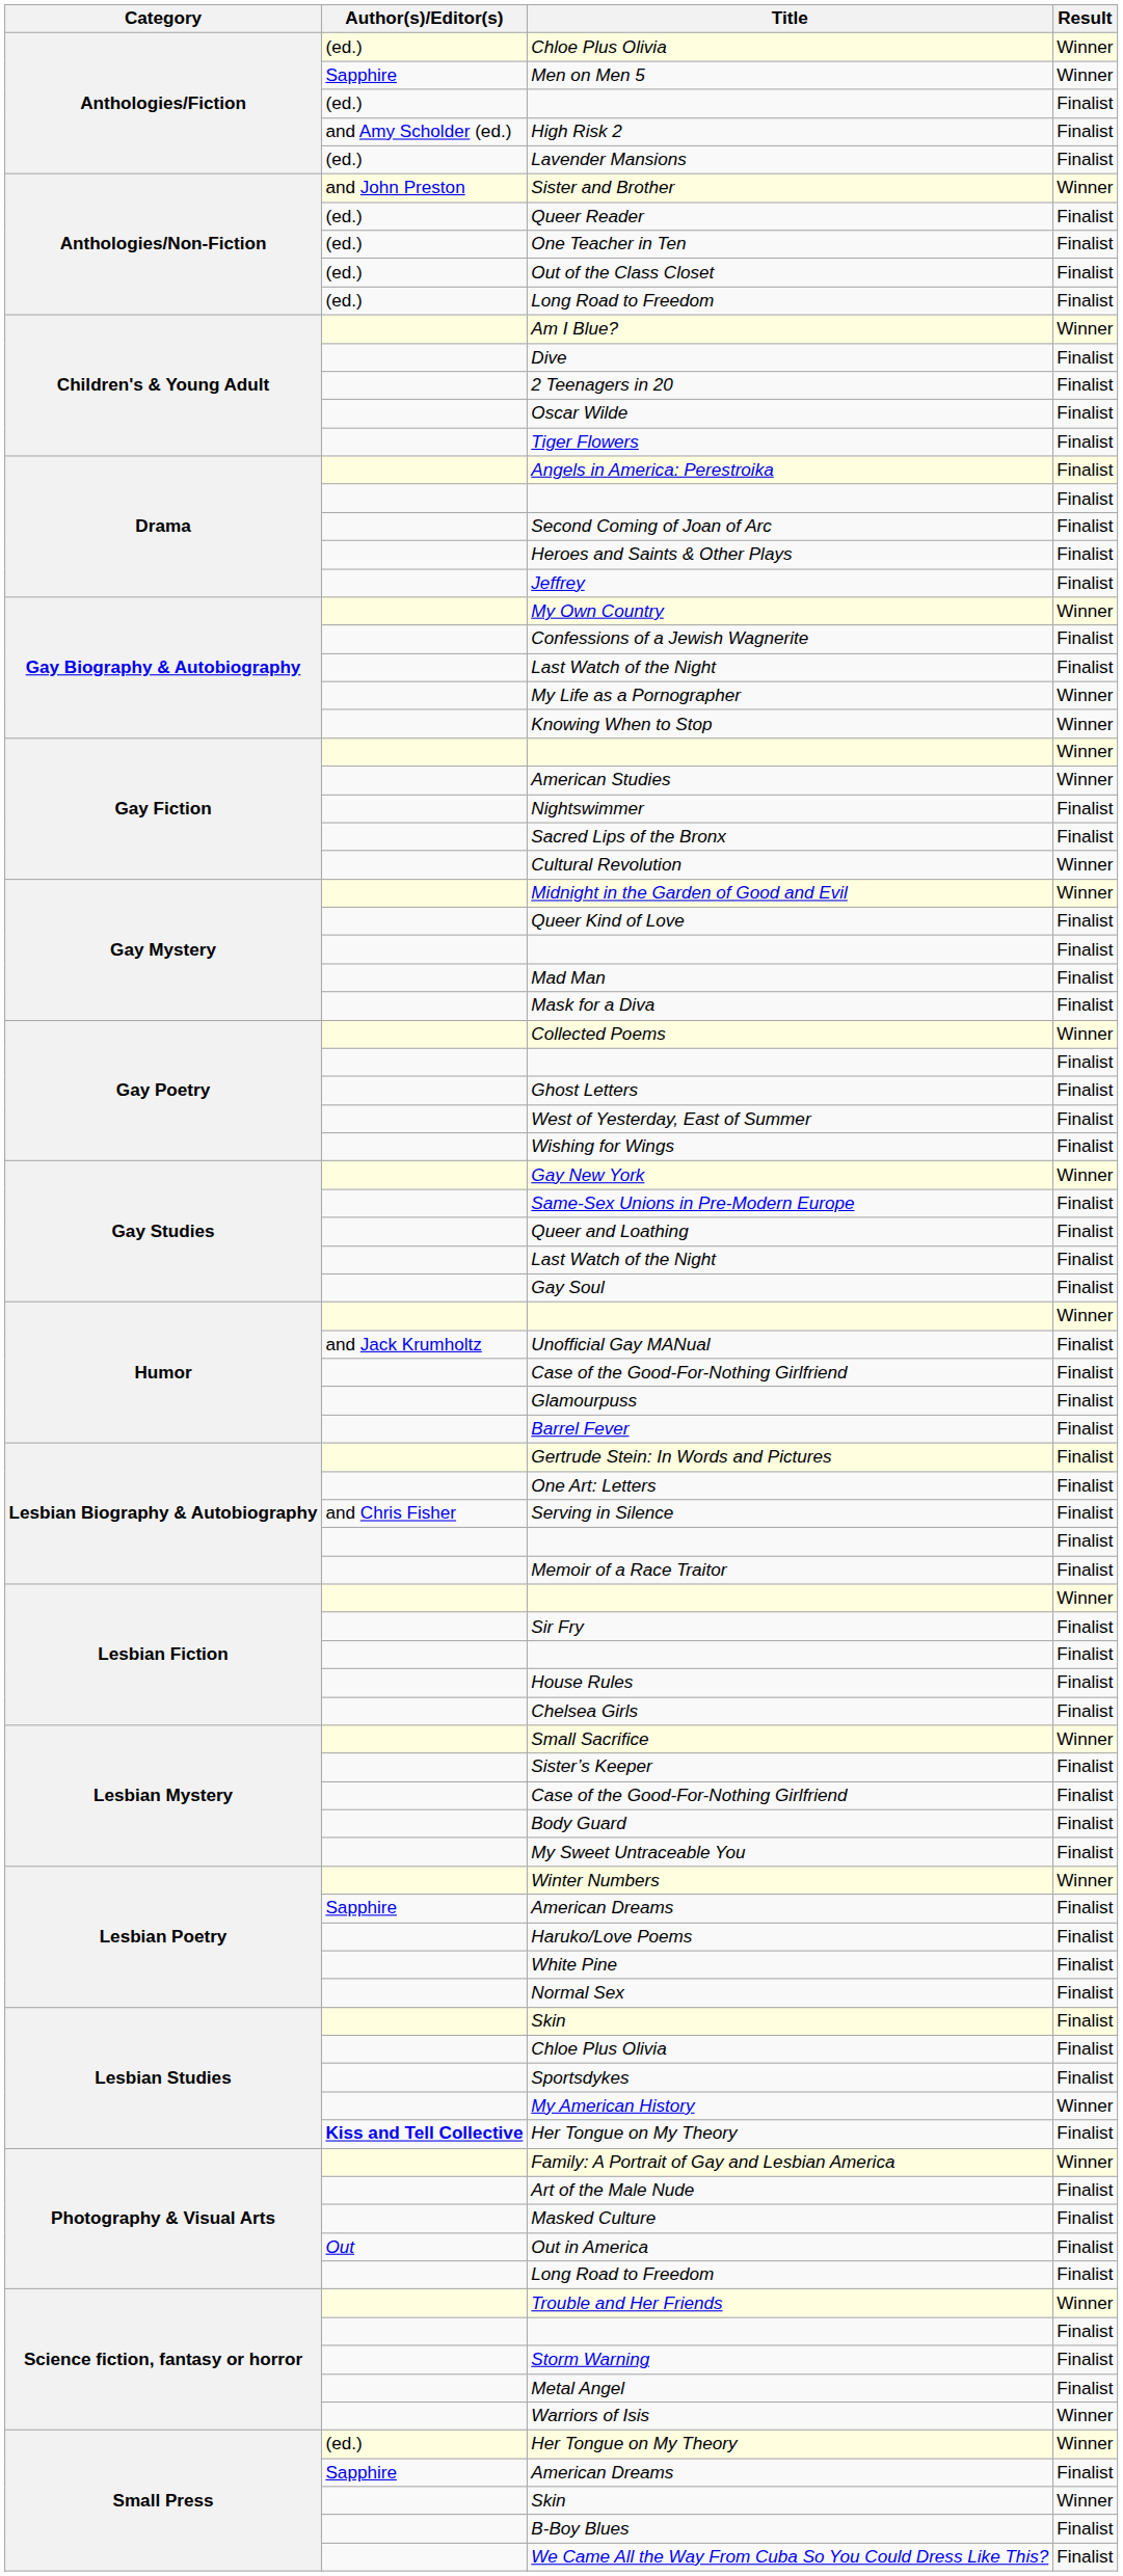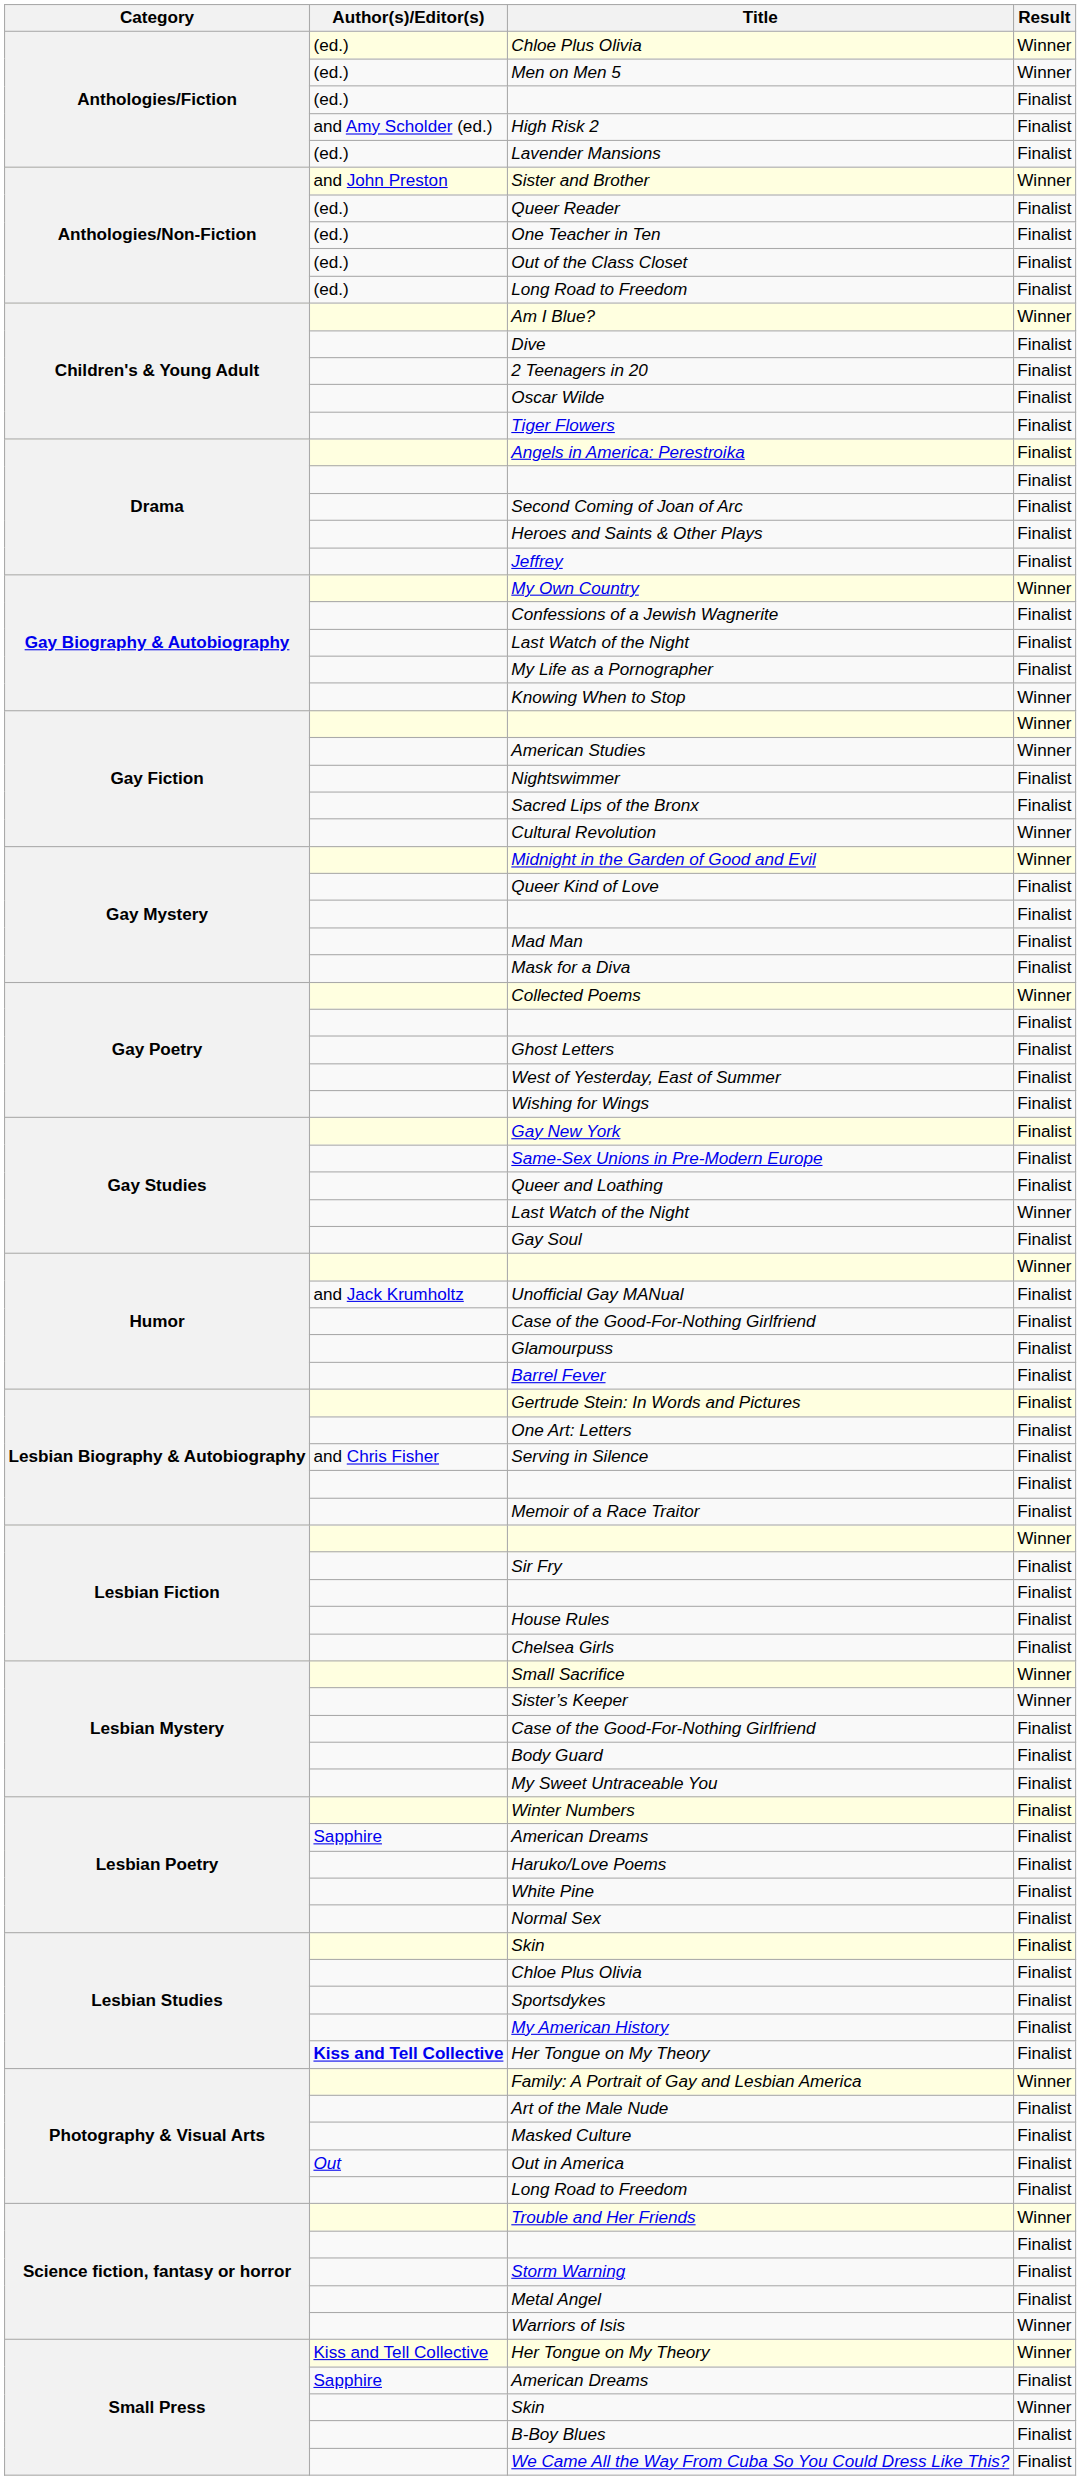Men on Men 5 | Author(s)/Editor(s): Sapphire -> (ed.)
My Life as a Pornographer | Result: Winner -> Finalist
Gay New York | Result: Winner -> Finalist
Gay Studies / Last Watch of the Night | Result: Finalist -> Winner
Sister’s Keeper | Result: Finalist -> Winner
Winter Numbers | Result: Winner -> Finalist
My American History | Result: Winner -> Finalist
Small Press / Her Tongue on My Theory | Author(s)/Editor(s): (ed.) -> Kiss and Tell Collective
